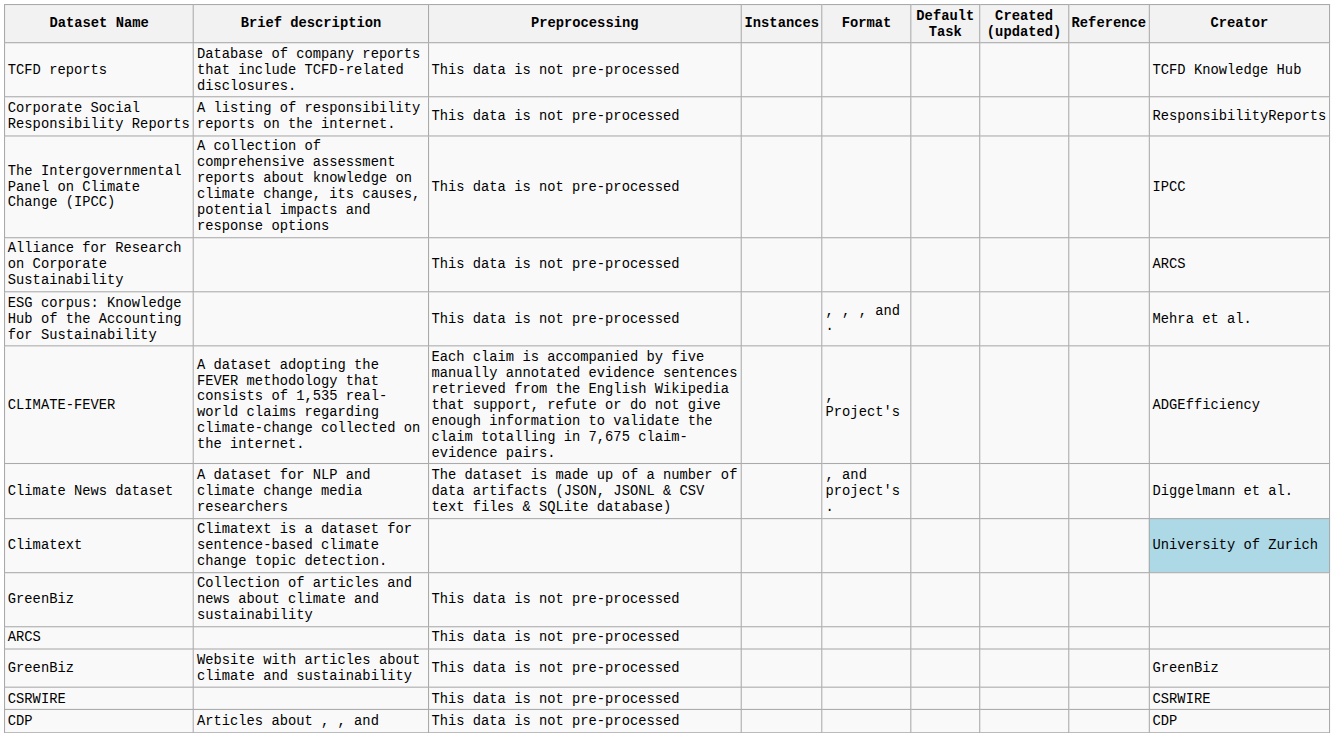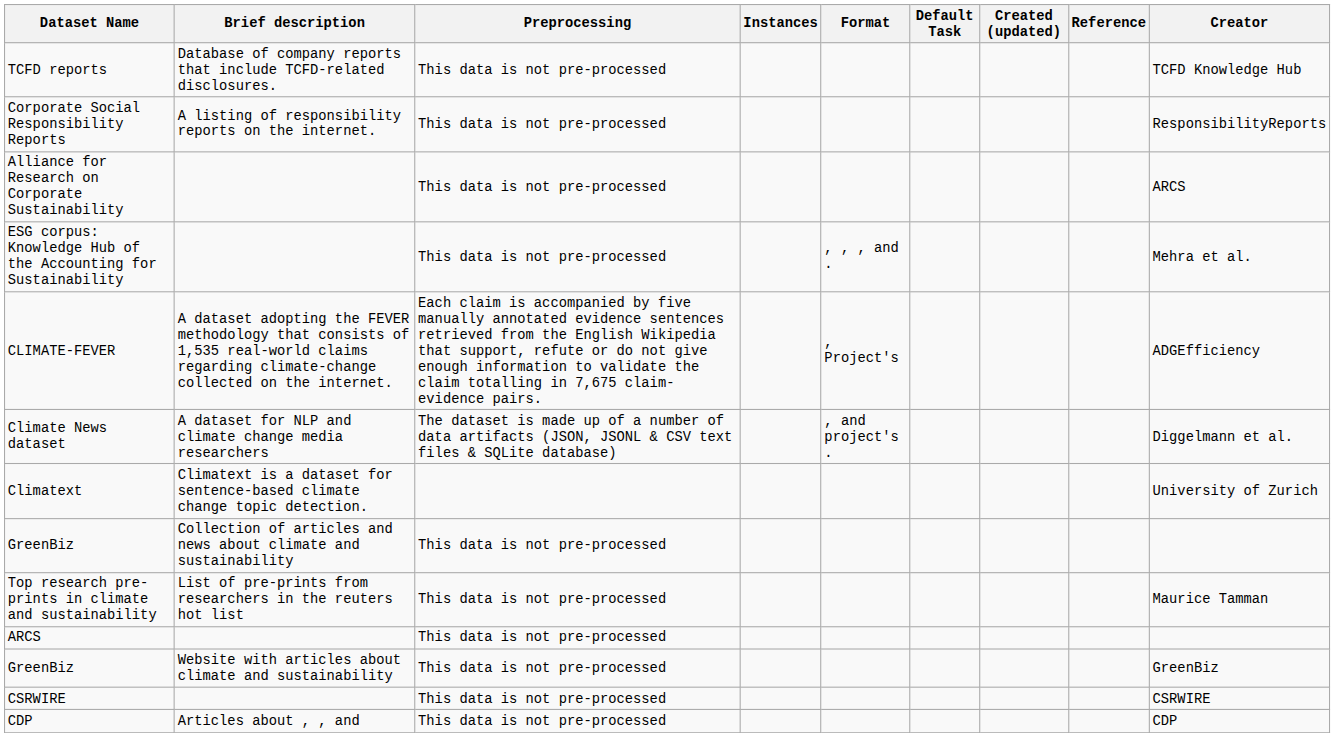- row: The Intergovernmental Panel on Climate Change (IPCC) | A collection of comprehensive assessment reports about knowledge on climate change, its causes, potential impacts and response options | This data is not pre-processed | IPCC
Climatext | Creator: lightblue background -> no background
+ row: Top research pre-prints in climate and sustainability | List of pre-prints from researchers in the reuters hot list | This data is not pre-processed | Maurice Tamman
